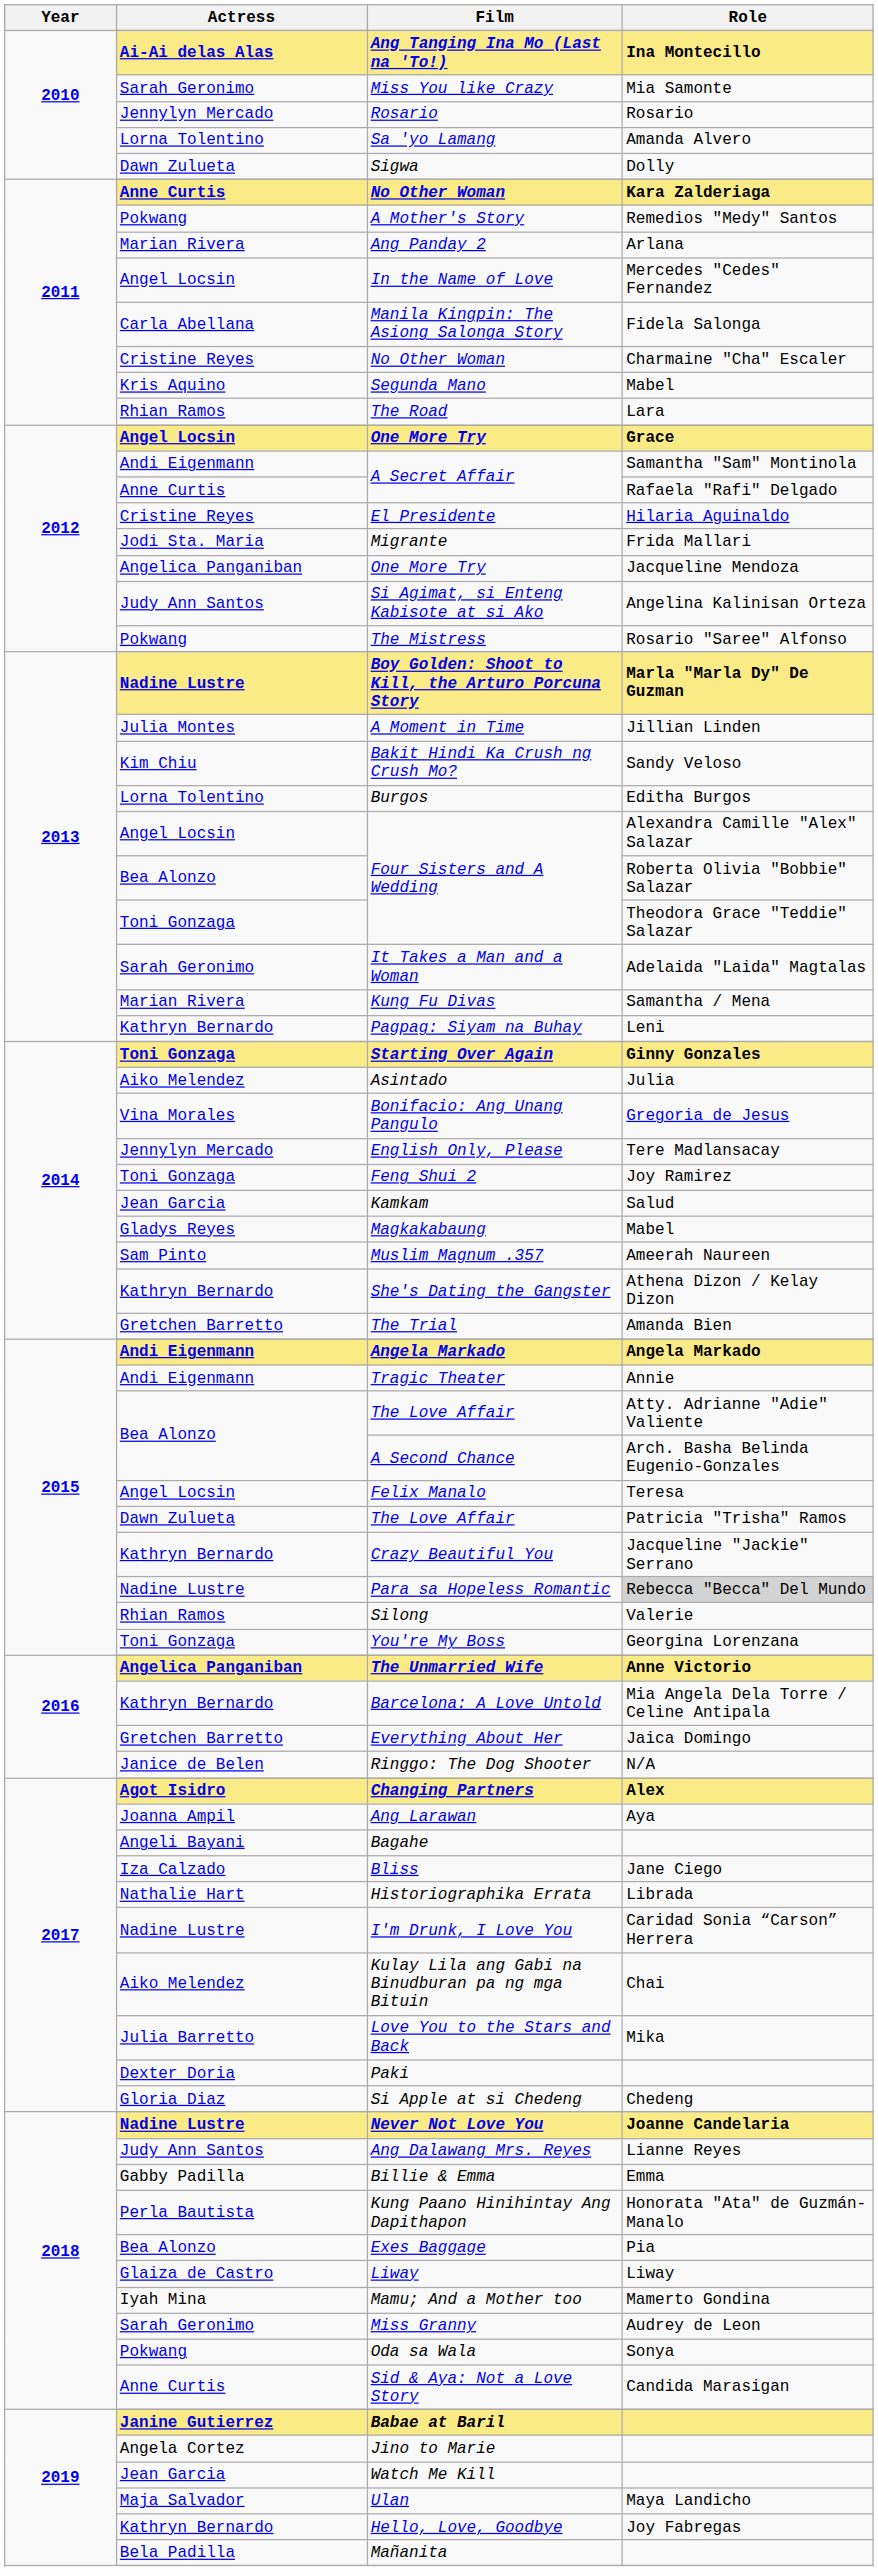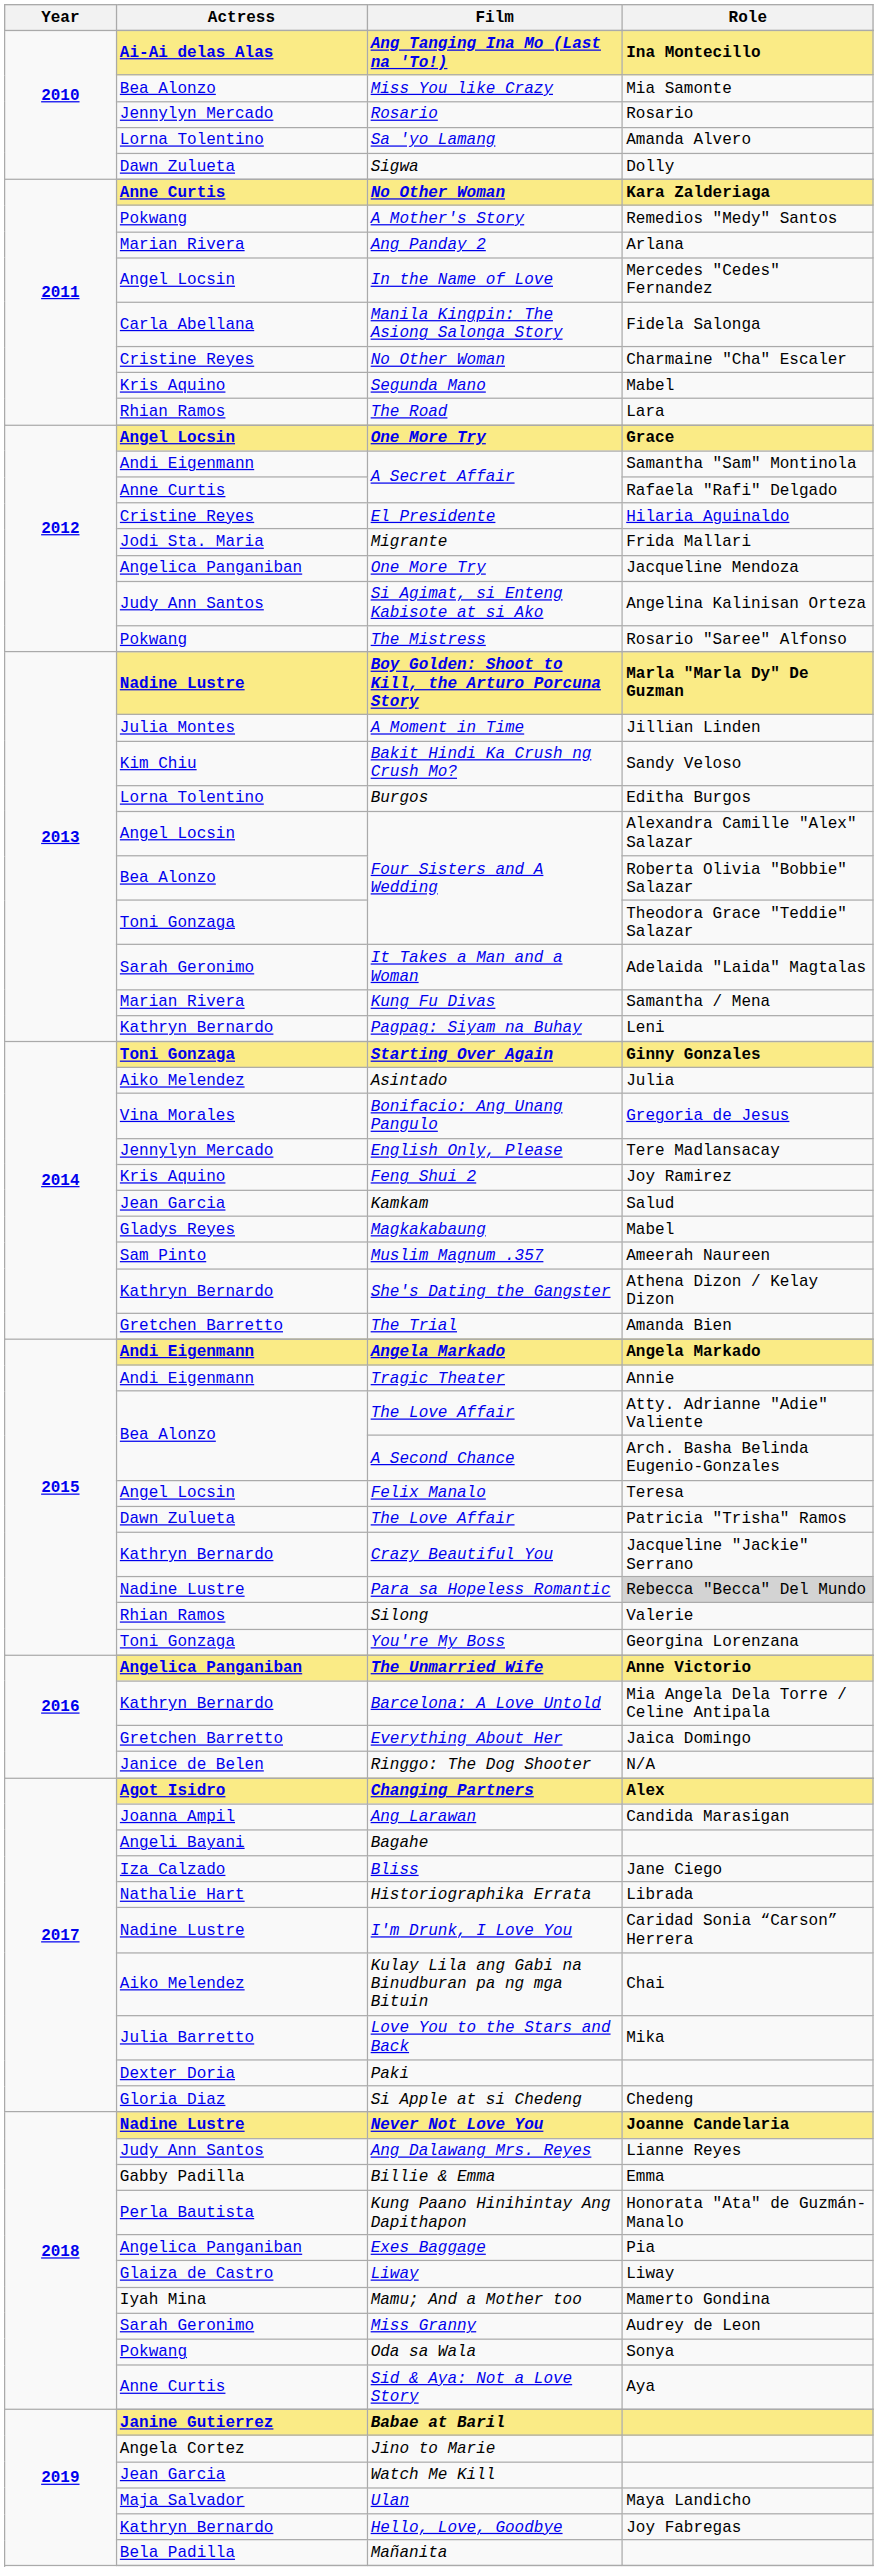Miss You like Crazy | Actress: Sarah Geronimo -> Bea Alonzo
Feng Shui 2 | Actress: Toni Gonzaga -> Kris Aquino
Ang Larawan | Role: Aya -> Candida Marasigan
Exes Baggage | Actress: Bea Alonzo -> Angelica Panganiban
Sid & Aya: Not a Love Story | Role: Candida Marasigan -> Aya
